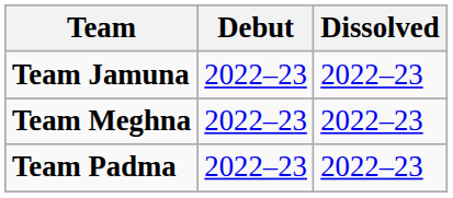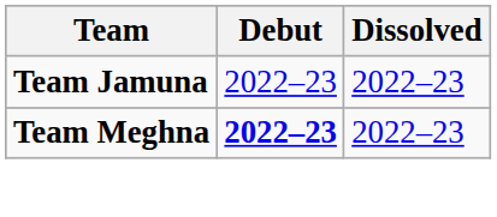Team Meghna | Debut: normal -> bold
- row: Team Padma | 2022–23 | 2022–23
